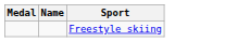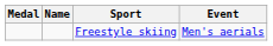+ column: Event | Men's aerials
